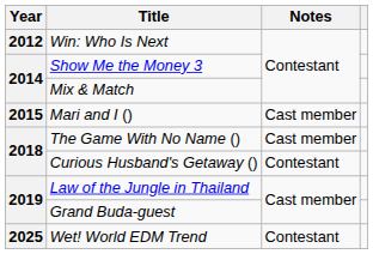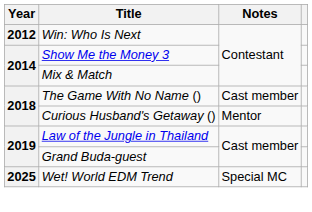- row: 2015 | Mari and I () | Cast member
Curious Husband's Getaway () | Notes: Contestant -> Mentor
Wet! World EDM Trend | Notes: Contestant -> Special MC
